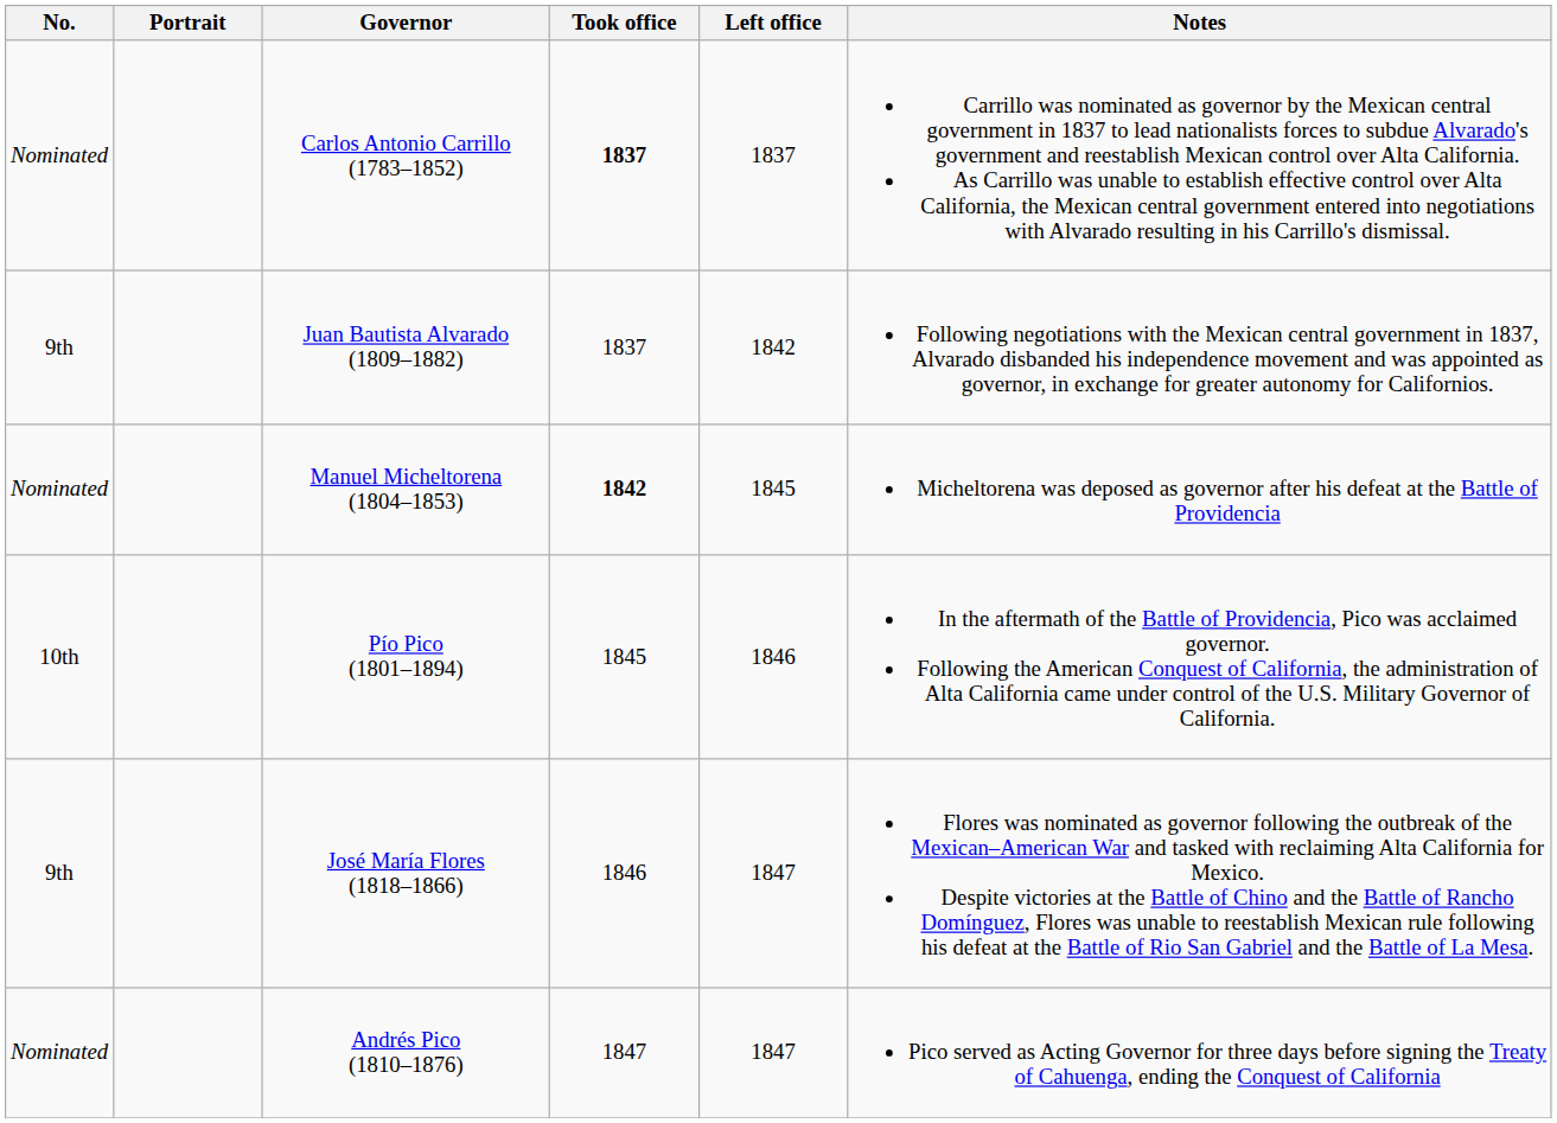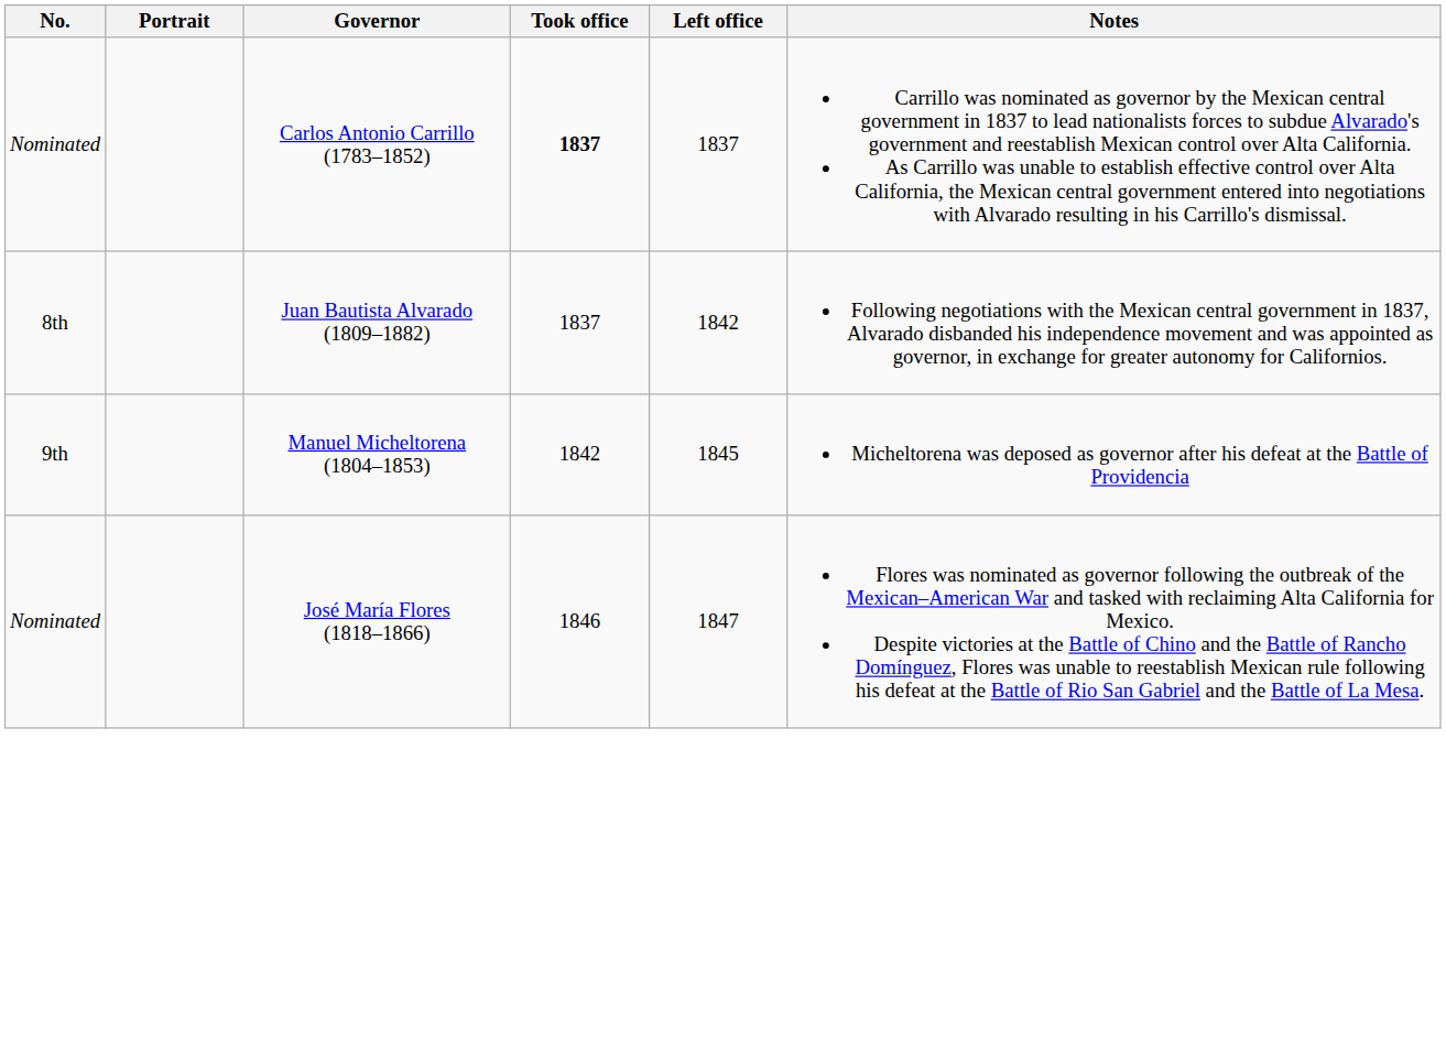Juan Bautista Alvarado (1809–1882) | No.: 9th -> 8th
Manuel Micheltorena (1804–1853) | No.: Nominated -> 9th
Manuel Micheltorena (1804–1853) | Took office: bold -> normal
- row: 10th | Pío Pico (1801–1894) | 1845 | 1846 | In the aftermath of the Battle of Providencia, Pico was acclaimed governor. Following the American Conquest of California, the administration of Alta California came under control of the U.S. Military Governor of California.
José María Flores (1818–1866) | No.: 9th -> Nominated
- row: Nominated | Andrés Pico (1810–1876) | 1847 | 1847 | Pico served as Acting Governor for three days before signing the Treaty of Cahuenga, ending the Conquest of California
